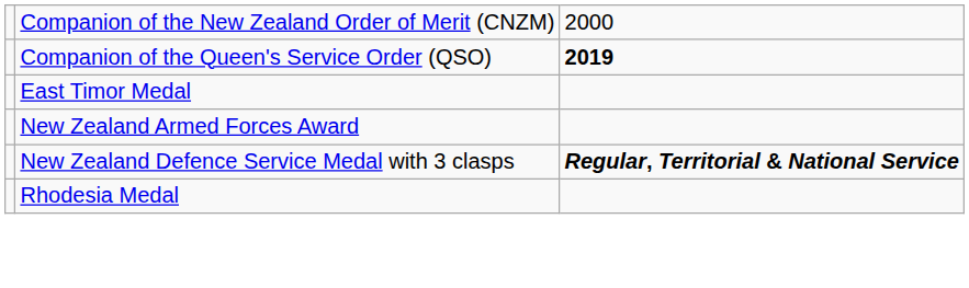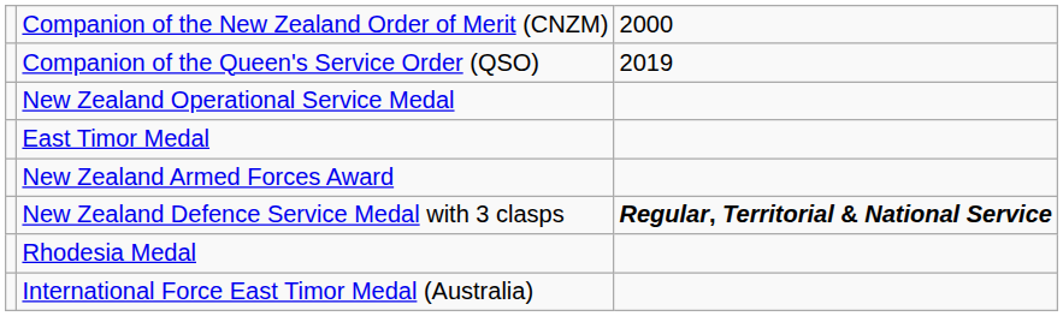Companion of the Queen's Service Order (QSO) | column 3: bold -> normal
+ row: New Zealand Operational Service Medal
+ row: International Force East Timor Medal (Australia)
